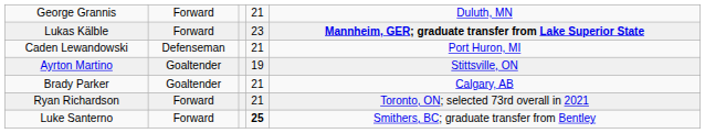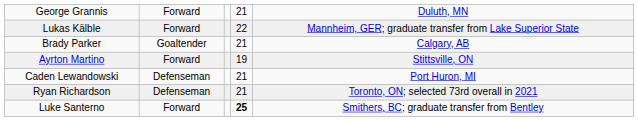Lukas Kälble | column 4: 23 -> 22
Lukas Kälble | column 5: bold -> normal
rows swapped: Caden Lewandowski <-> Brady Parker
Ayrton Martino | column 2: Goaltender -> Forward
Ryan Richardson | column 2: Forward -> Defenseman
